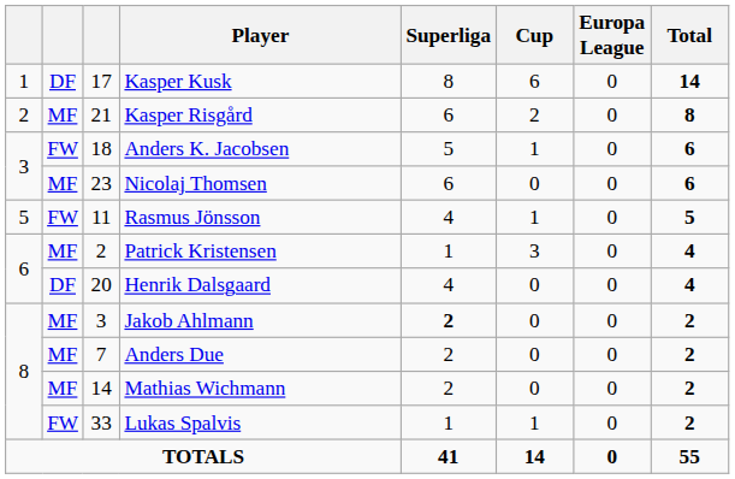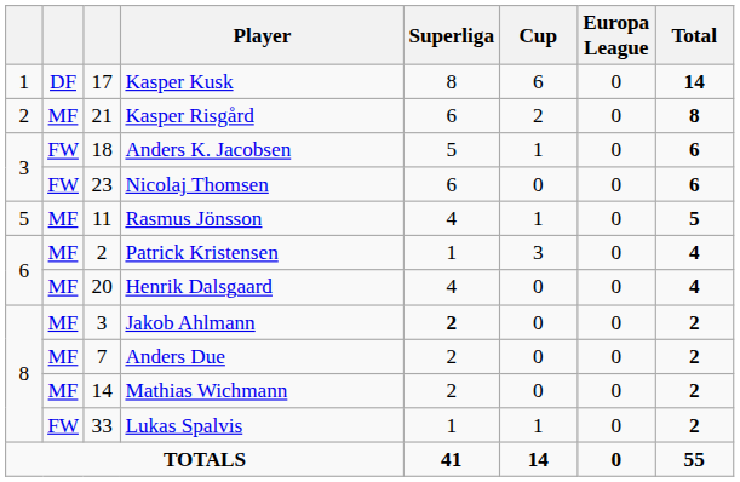Nicolaj Thomsen | column 2: MF -> FW
Rasmus Jönsson | column 2: FW -> MF
Henrik Dalsgaard | column 2: DF -> MF
